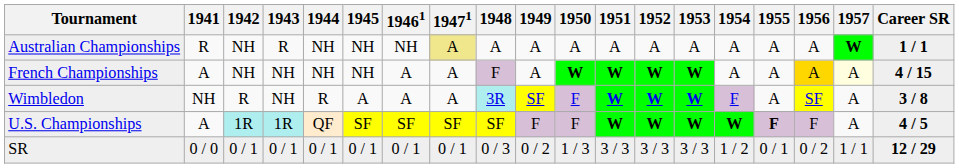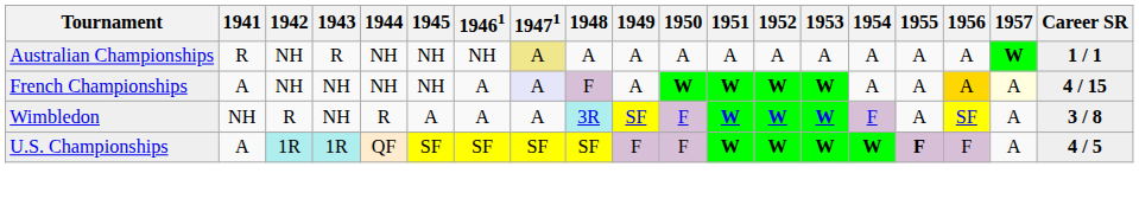French Championships | 19471: no background -> lavender background
- row: SR | 0 / 0 | 0 / 1 | 0 / 1 | 0 / 1 | 0 / 1 | 0 / 1 | 0 / 1 | 0 / 3 | 0 / 2 | 1 / 3 | 3 / 3 | 3 / 3 | 3 / 3 | 1 / 2 | 0 / 1 | 0 / 2 | 1 / 1 | 12 / 29
